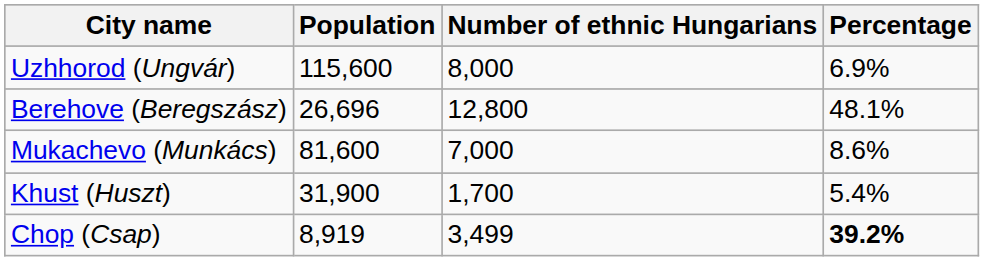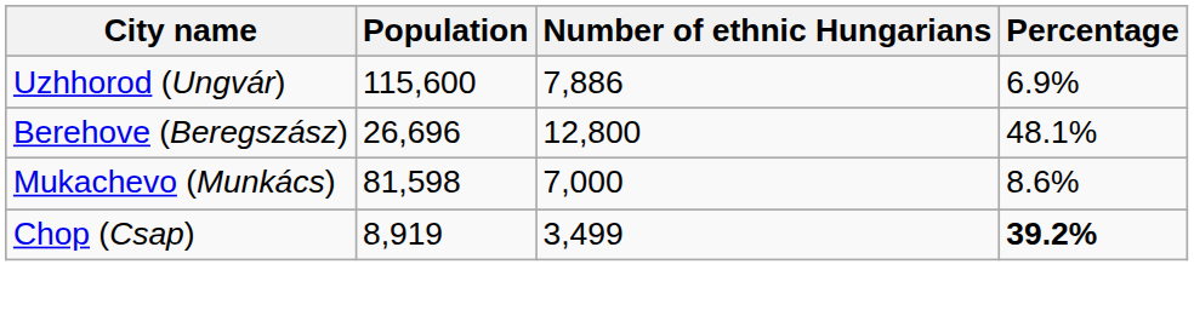Uzhhorod (Ungvár) | Number of ethnic Hungarians: 8,000 -> 7,886
Mukachevo (Munkács) | Population: 81,600 -> 81,598
- row: Khust (Huszt) | 31,900 | 1,700 | 5.4%
